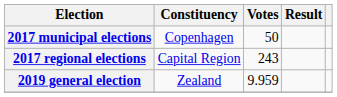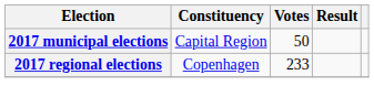2017 municipal elections | Constituency: Copenhagen -> Capital Region
2017 regional elections | Constituency: Capital Region -> Copenhagen
2017 regional elections | Votes: 243 -> 233
- row: 2019 general election | Zealand | 9.959
